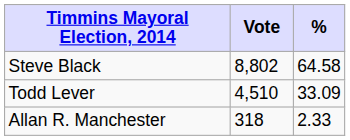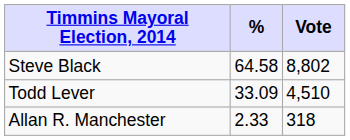columns swapped: Vote <-> %
